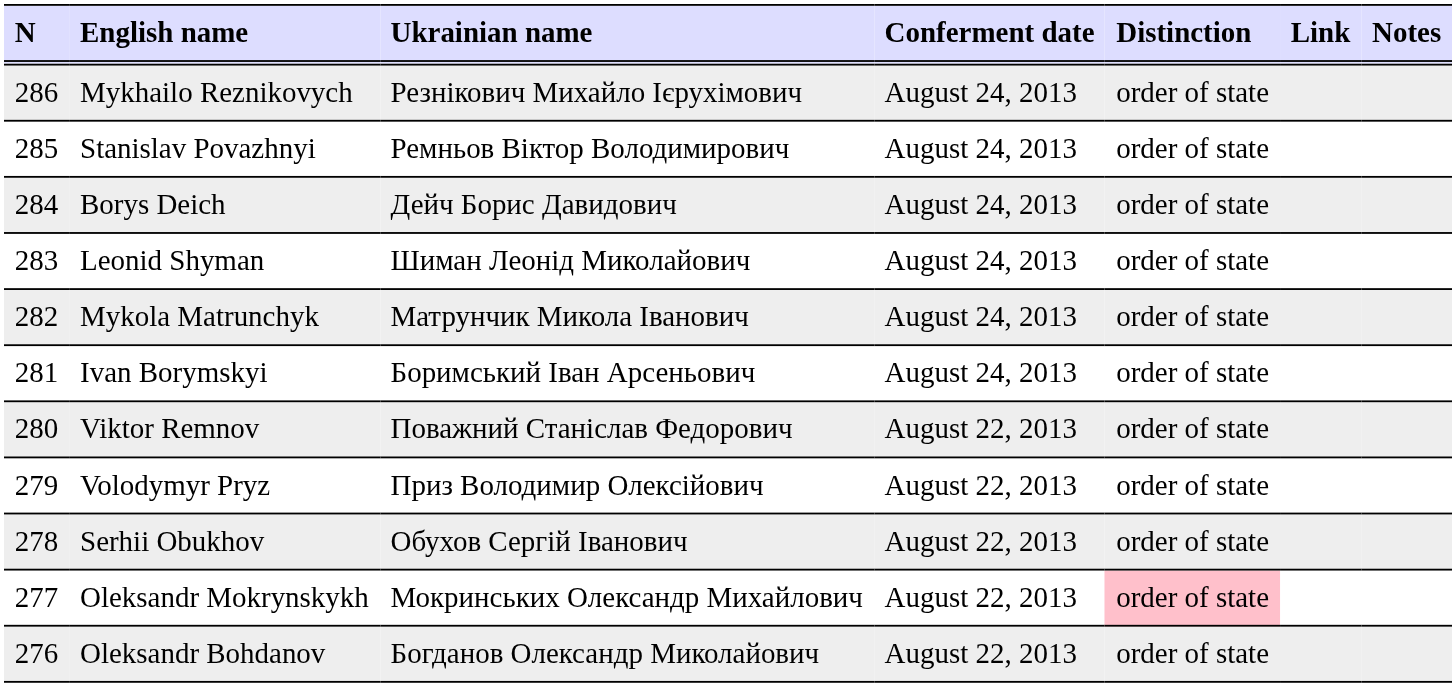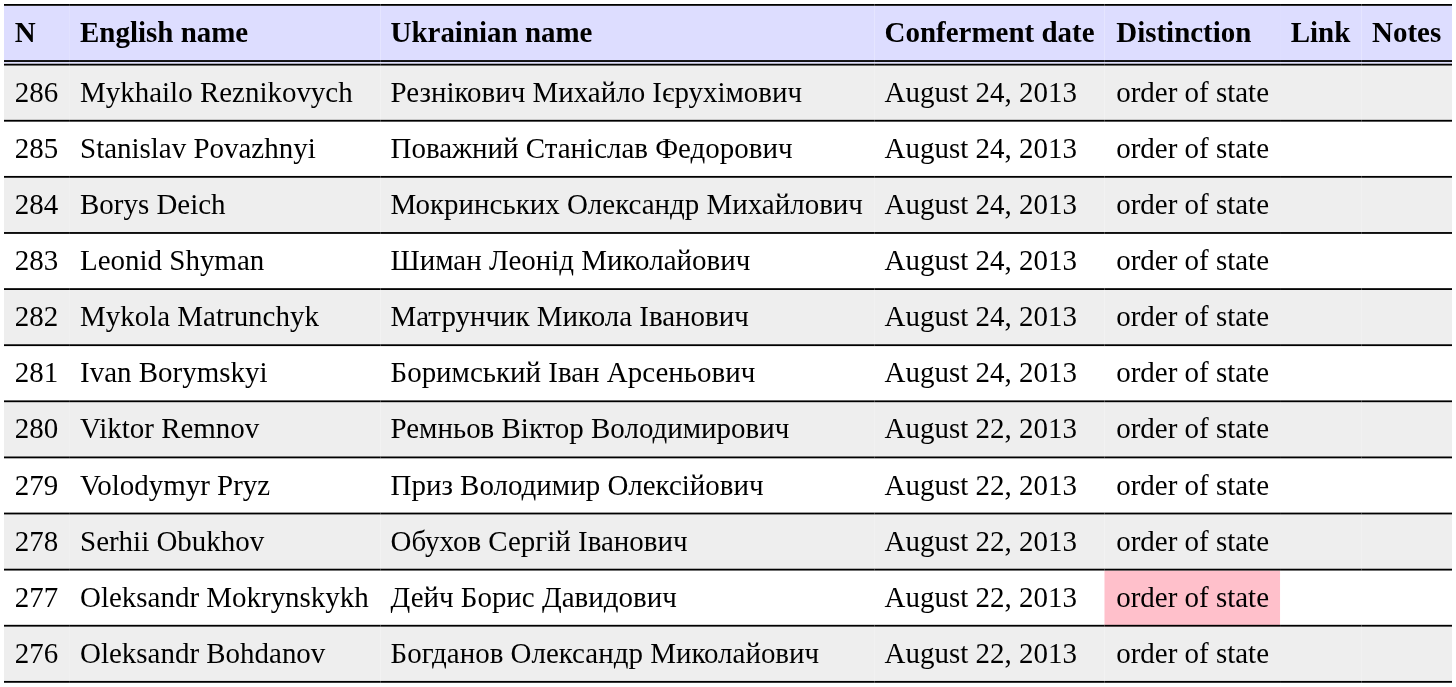Stanislav Povazhnyi | Ukrainian name: Ремньов Віктор Володимирович -> Поважний Станіслав Федорович
Borys Deich | Ukrainian name: Дейч Борис Давидович -> Мокринських Олександр Михайлович
Viktor Remnov | Ukrainian name: Поважний Станіслав Федорович -> Ремньов Віктор Володимирович
Oleksandr Mokrynskykh | Ukrainian name: Мокринських Олександр Михайлович -> Дейч Борис Давидович
